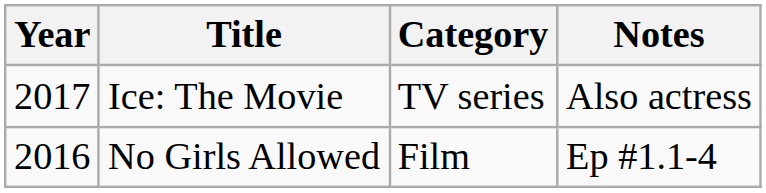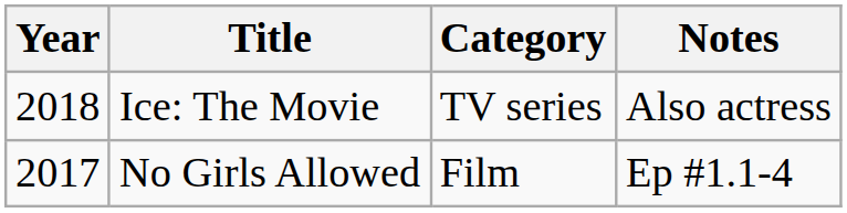Ice: The Movie | Year: 2017 -> 2018
No Girls Allowed | Year: 2016 -> 2017
